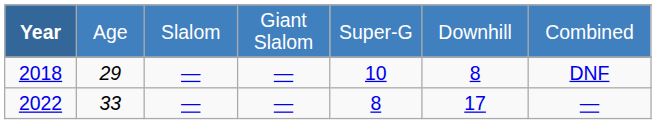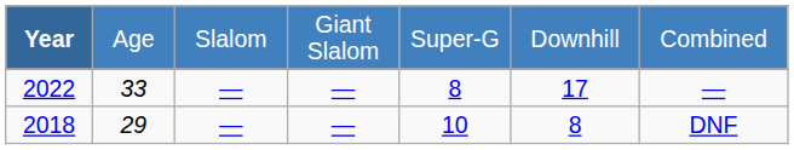rows swapped: 2018 <-> 2022
